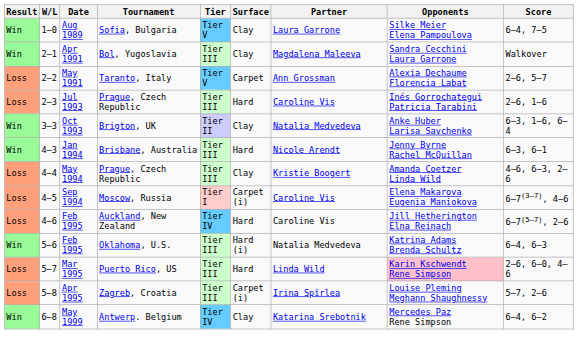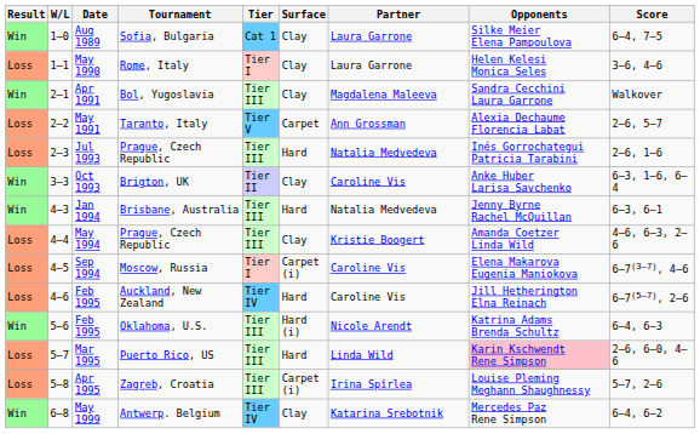Aug 1989 | Tier: Tier V -> Cat 1
+ row: Loss | 1–1 | May 1990 | Rome, Italy | Tier I | Clay | Laura Garrone | Helen Kelesi Monica Seles | 3–6, 4–6
Jul 1993 | Partner: Caroline Vis -> Natalia Medvedeva
Oct 1993 | Partner: Natalia Medvedeva -> Caroline Vis
Jan 1994 | Partner: Nicole Arendt -> Natalia Medvedeva
Feb 1995 / Oklahoma, U.S. | Partner: Natalia Medvedeva -> Nicole Arendt
